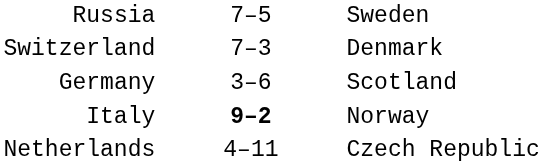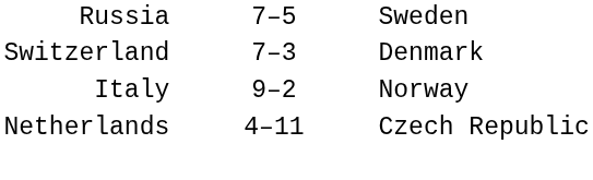- row: Germany | 3–6 | Scotland
Italy | column 2: bold -> normal
